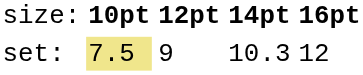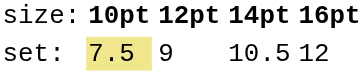set: | column 4: 10.3 -> 10.5
